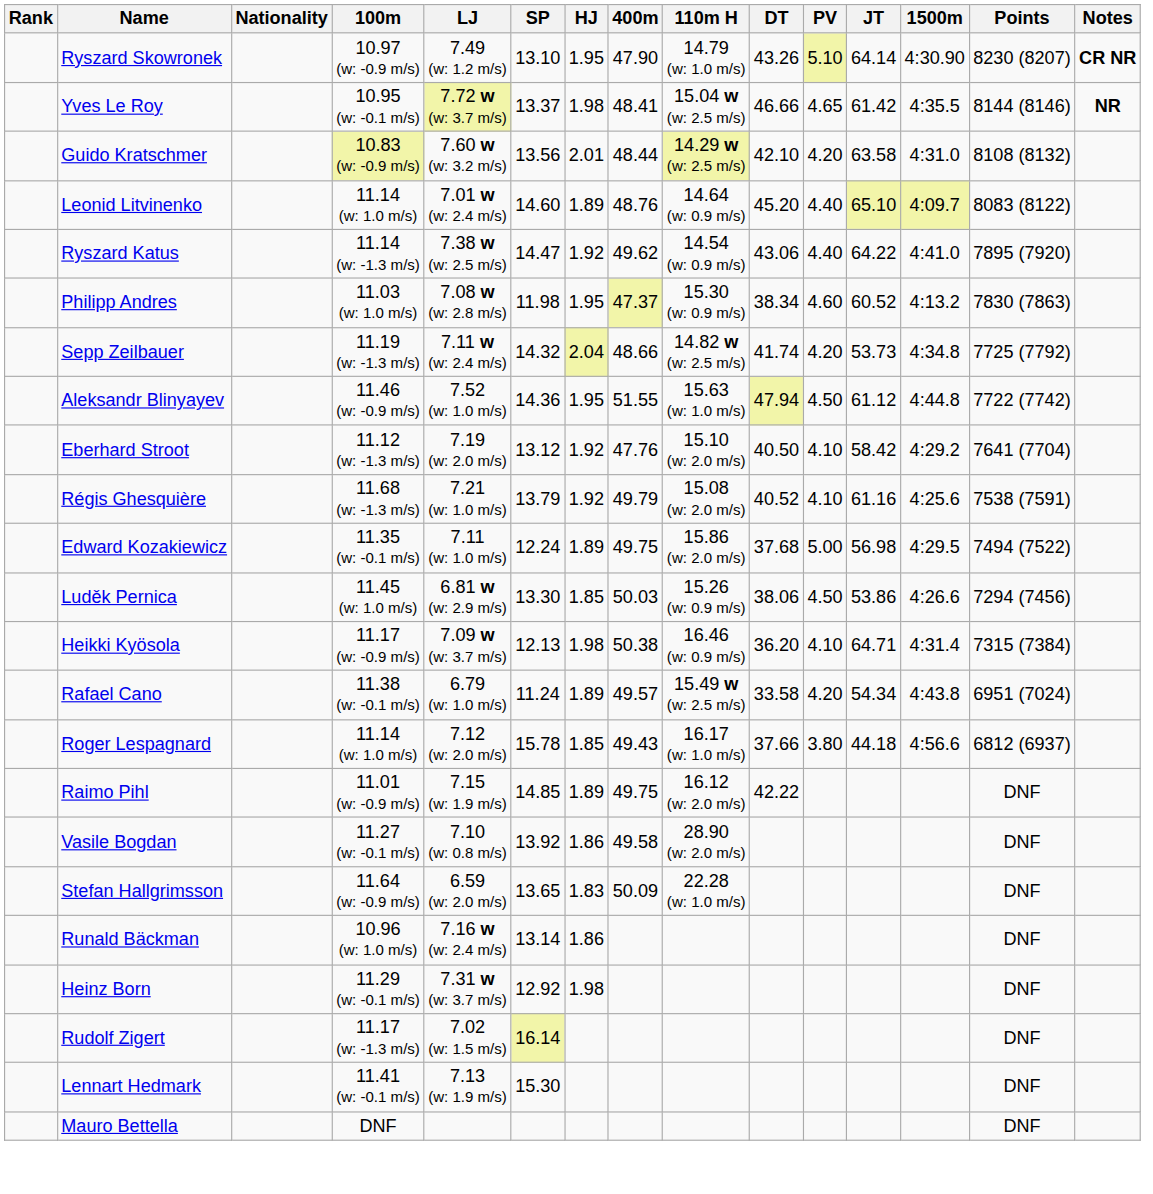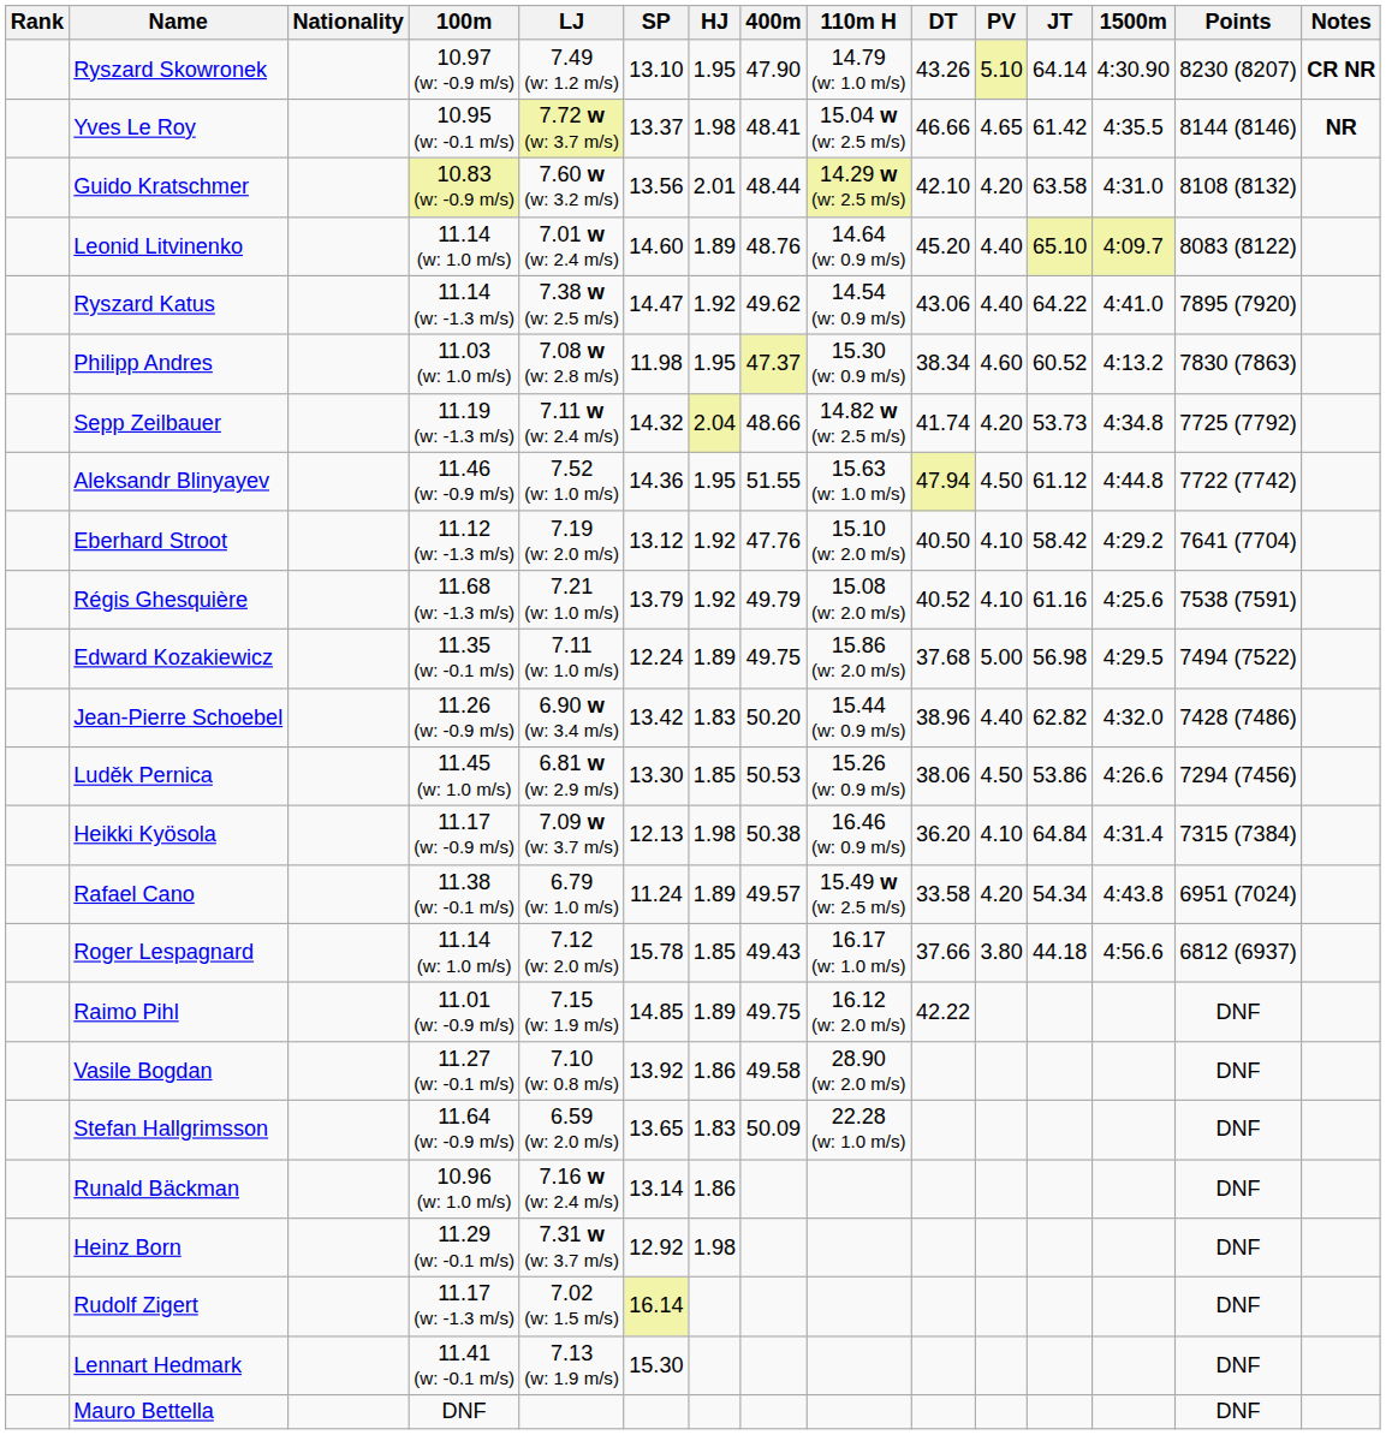+ row: Jean-Pierre Schoebel | 11.26 (w: -0.9 m/s) | 6.90 w (w: 3.4 m/s) | 13.42 | 1.83 | 50.20 | 15.44 (w: 0.9 m/s) | 38.96 | 4.40 | 62.82 | 4:32.0 | 7428 (7486)
Luděk Pernica | 400m: 50.03 -> 50.53
Heikki Kyösola | JT: 64.71 -> 64.84
